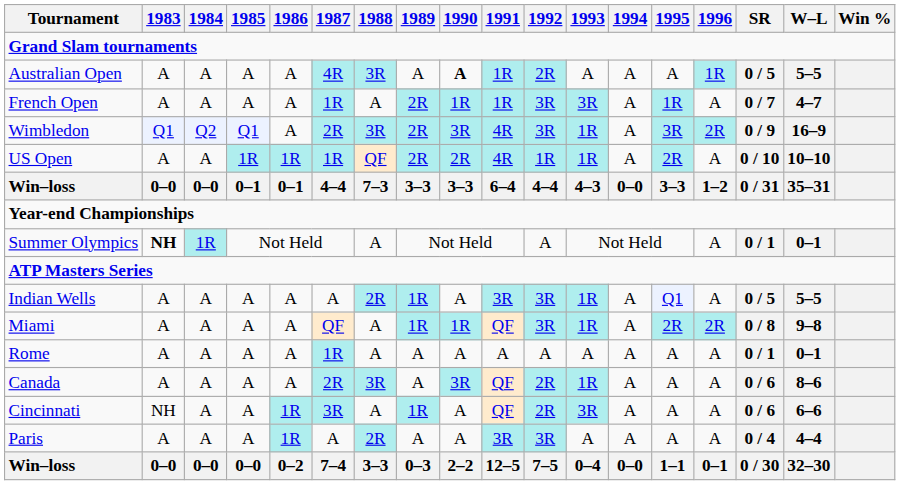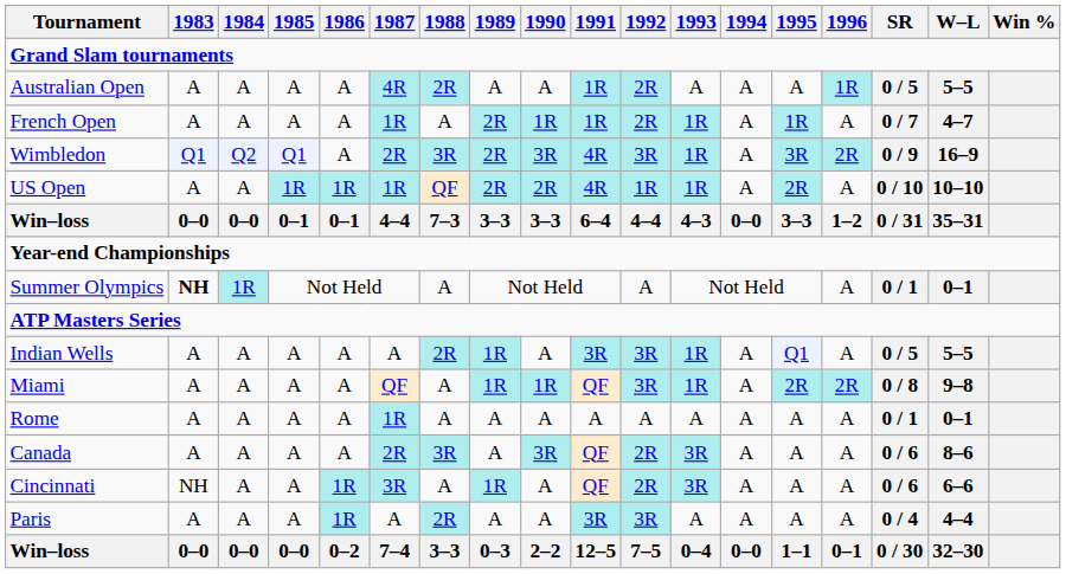Australian Open | 1988: 3R -> 2R
Australian Open | 1990: bold -> normal
French Open | 1992: 3R -> 2R
French Open | 1993: 3R -> 1R
Canada | 1993: 1R -> 3R
